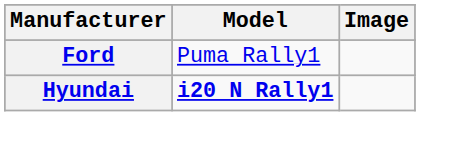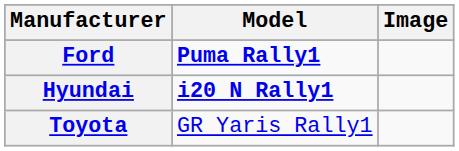Ford | Model: normal -> bold
+ row: Toyota | GR Yaris Rally1
